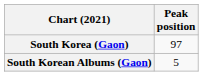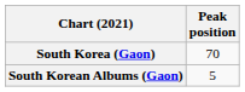South Korea (Gaon) | Peak position: 97 -> 70
